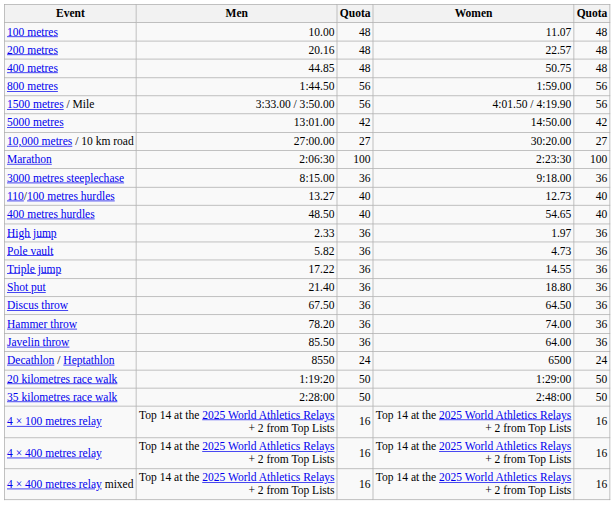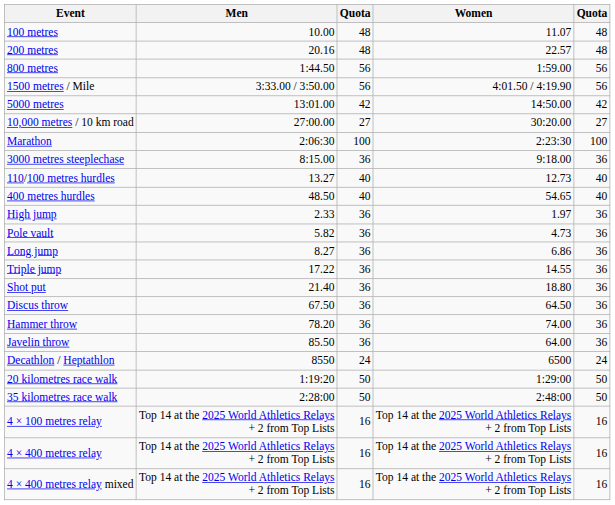- row: 400 metres | 44.85 | 48 | 50.75 | 48
+ row: Long jump | 8.27 | 36 | 6.86 | 36
